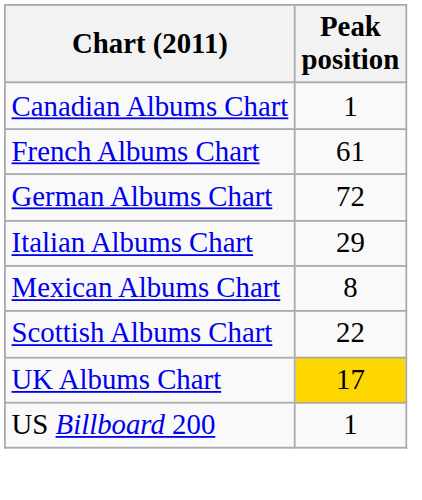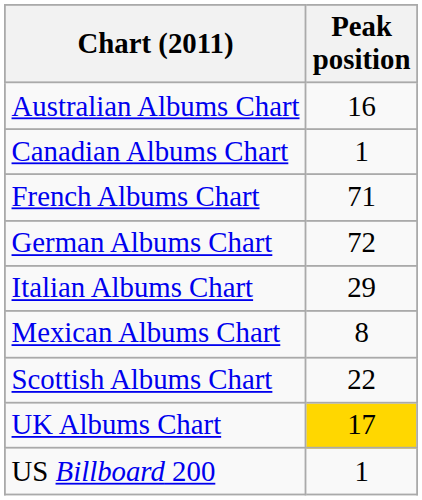+ row: Australian Albums Chart | 16
French Albums Chart | Peak position: 61 -> 71
